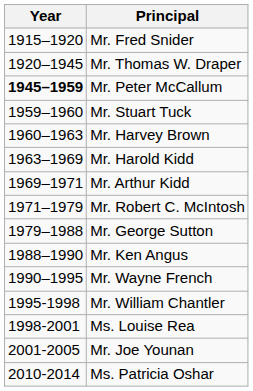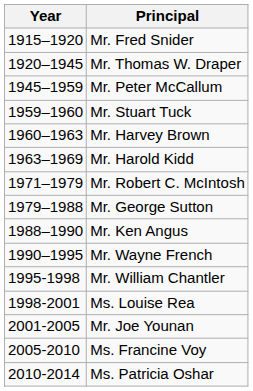Mr. Peter McCallum | Year: bold -> normal
- row: 1969–1971 | Mr. Arthur Kidd
+ row: 2005-2010 | Ms. Francine Voy
